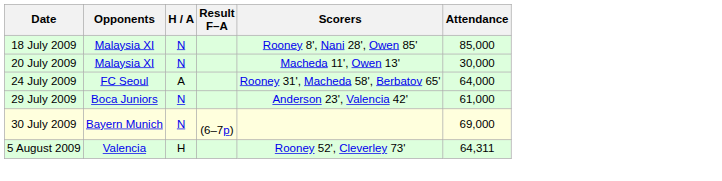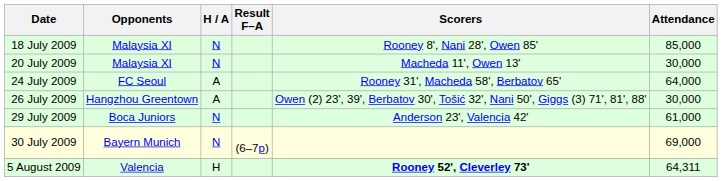+ row: 26 July 2009 | Hangzhou Greentown | A | Owen (2) 23', 39', Berbatov 30', Tošić 32', Nani 50', Giggs (3) 71', 81', 88' | 30,000
5 August 2009 | Scorers: normal -> bold
